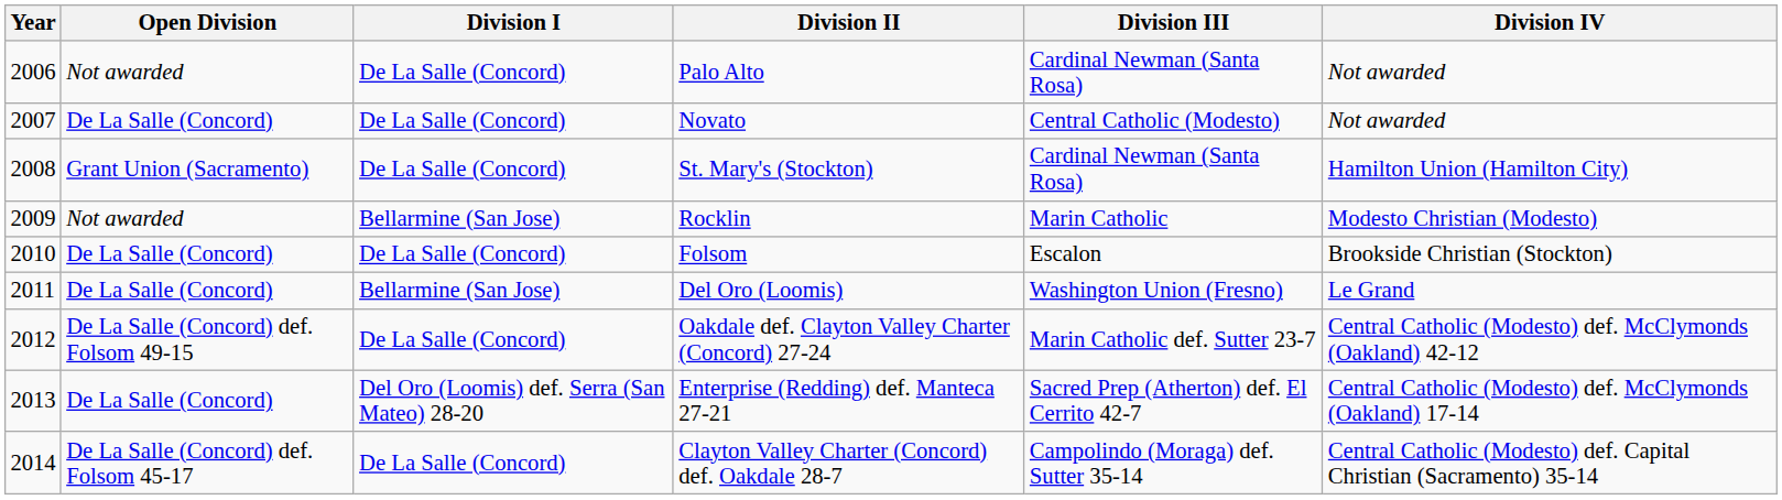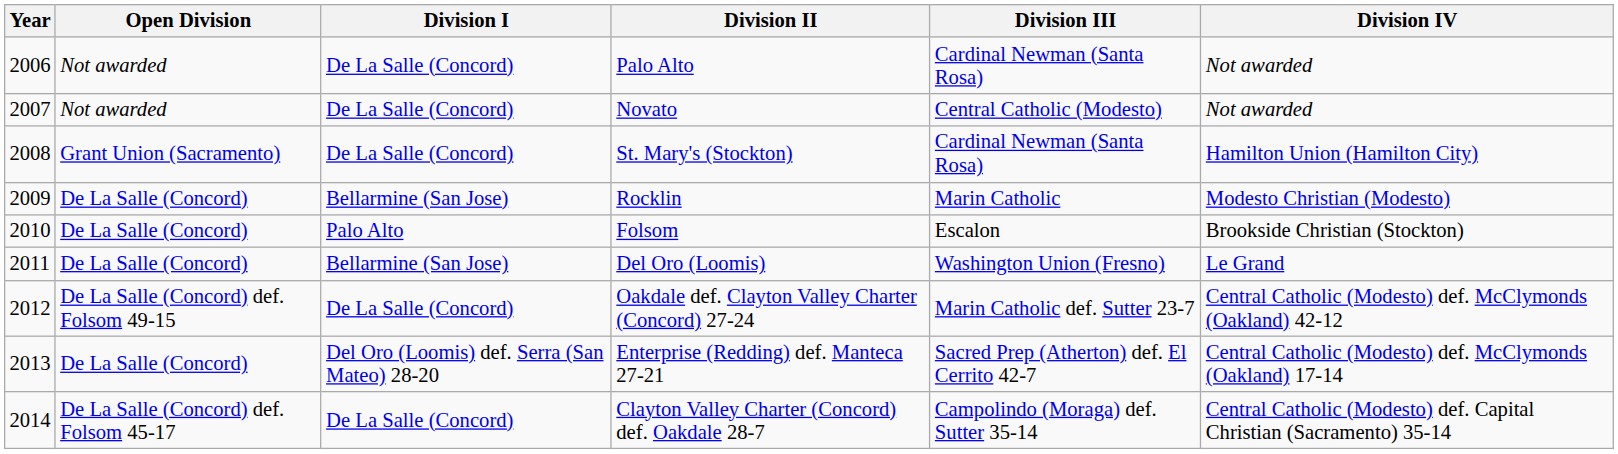Novato | Open Division: De La Salle (Concord) -> Not awarded
Rocklin | Open Division: Not awarded -> De La Salle (Concord)
Folsom | Division I: De La Salle (Concord) -> Palo Alto
